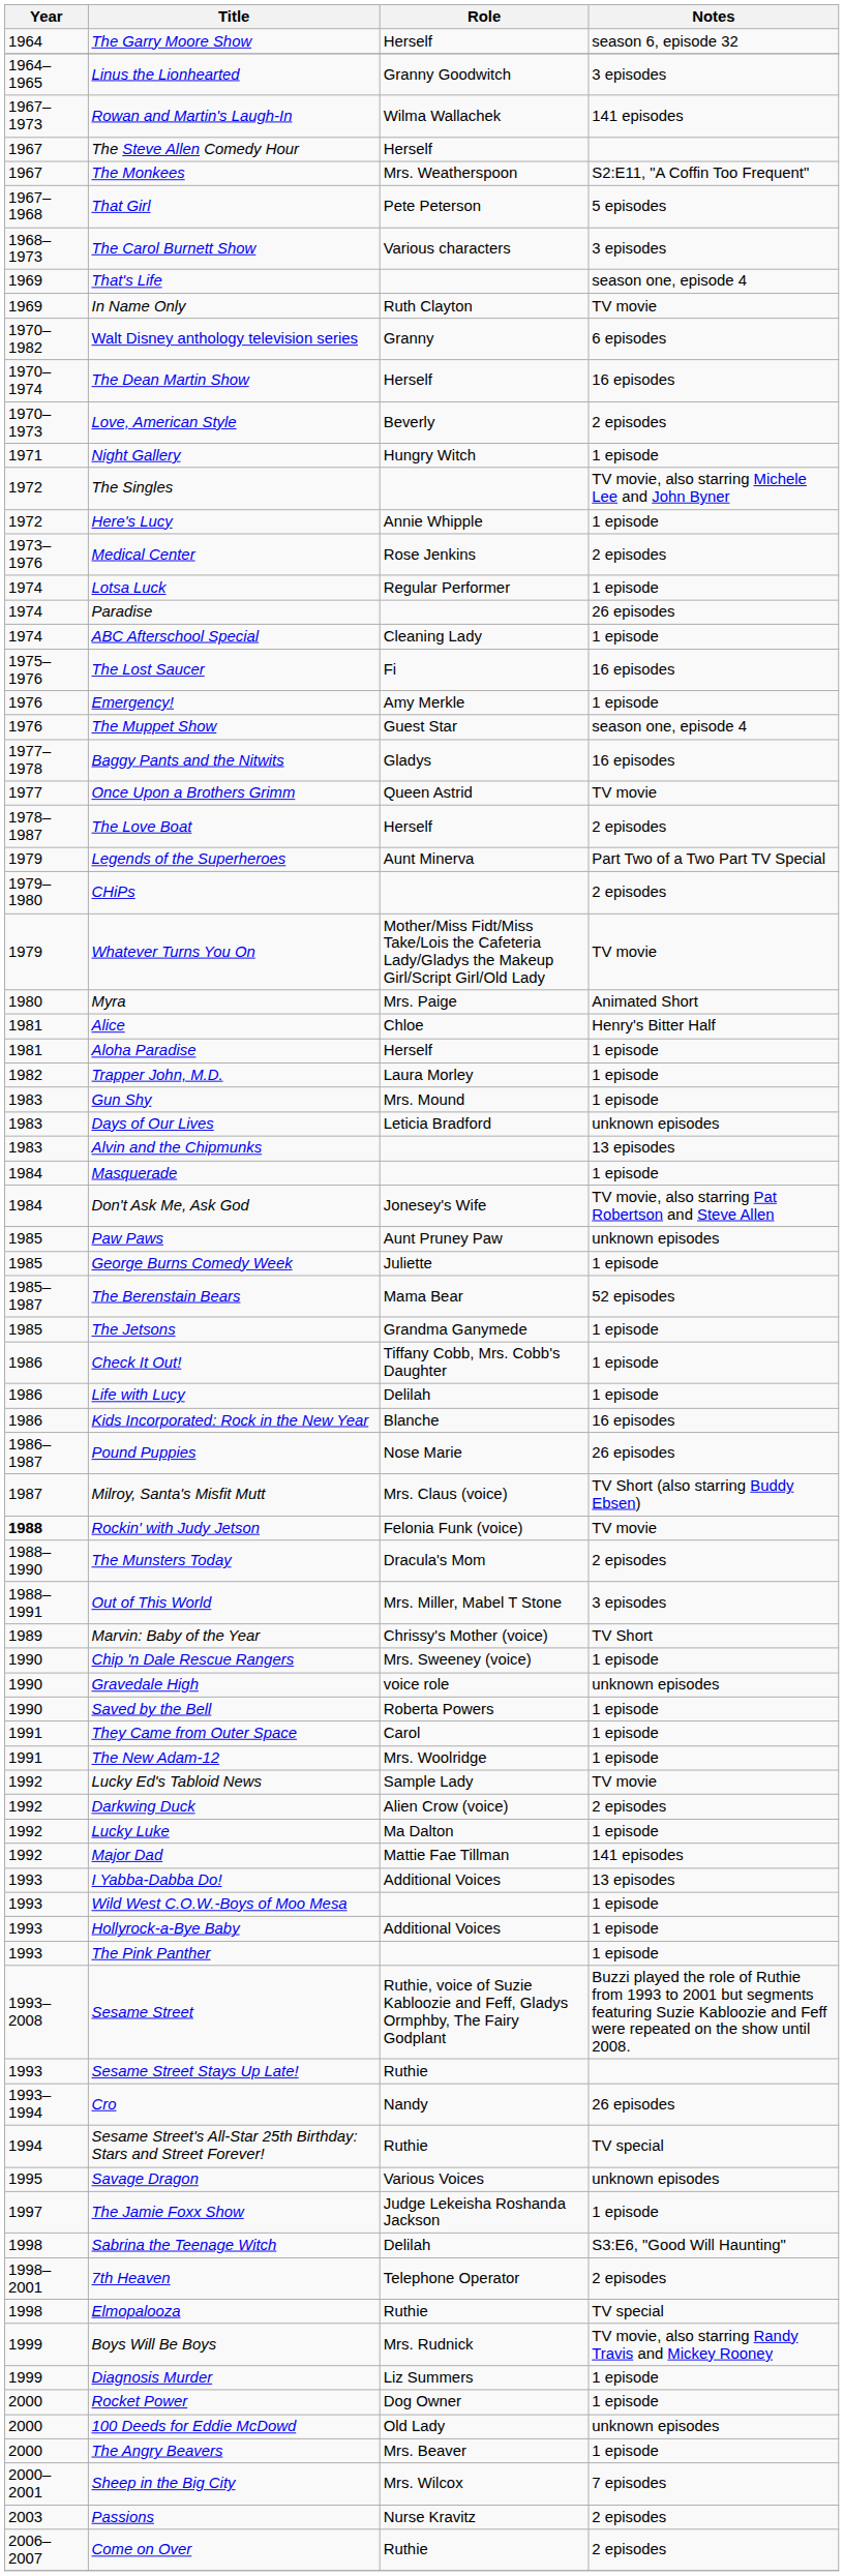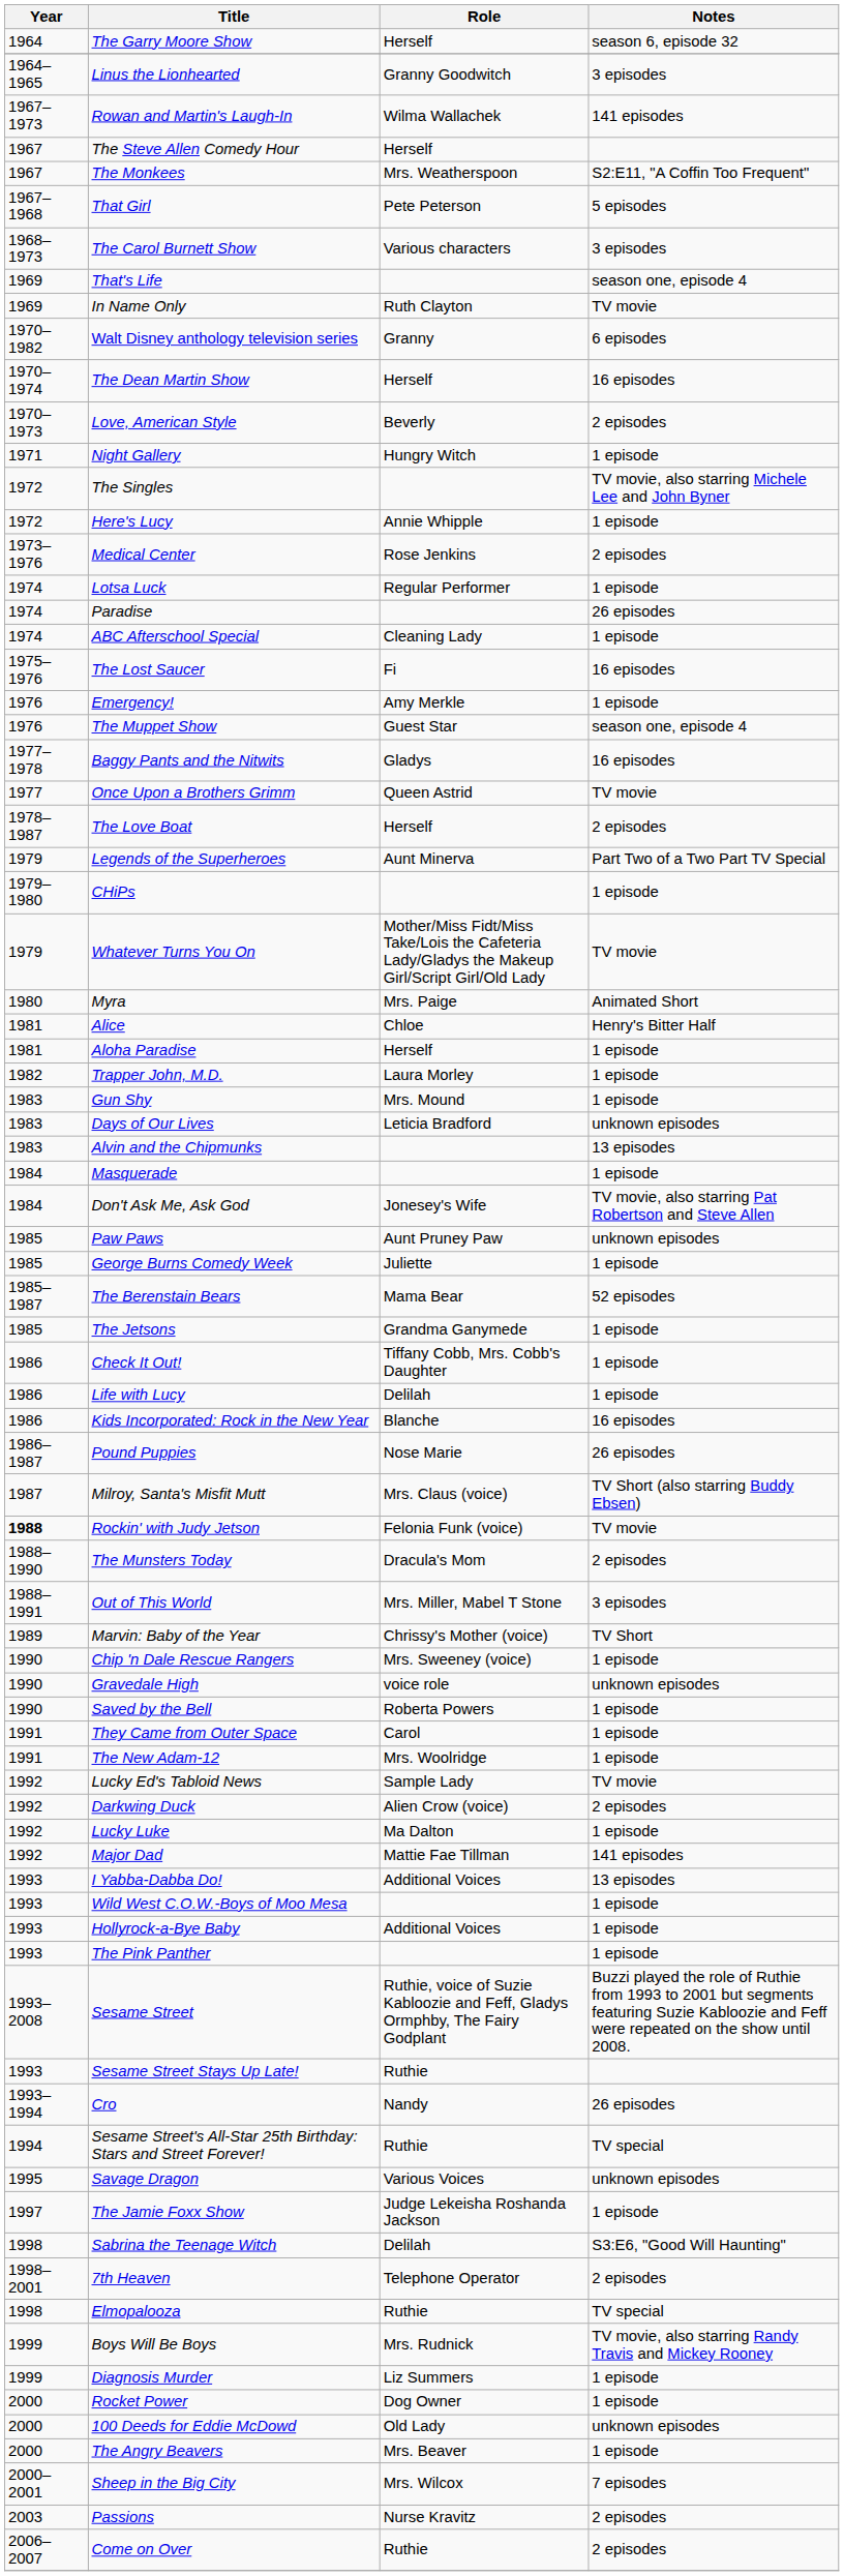CHiPs | Notes: 2 episodes -> 1 episode
